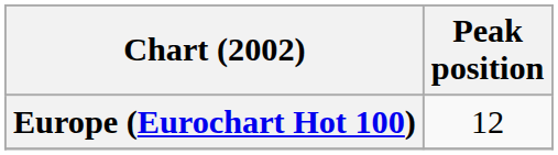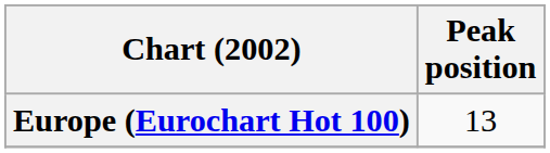Europe (Eurochart Hot 100) | Peak position: 12 -> 13
